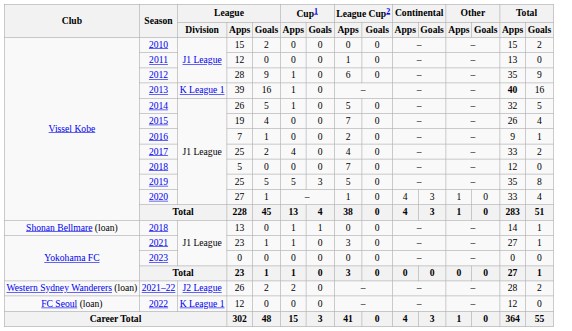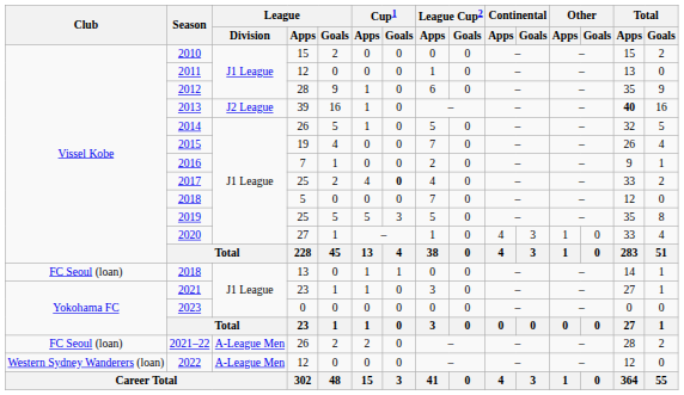2013 | League / Division: K League 1 -> J2 League
2017 | Cup1 / Goals: normal -> bold
2018 / 13 | Club: Shonan Bellmare (loan) -> FC Seoul (loan)
2021–22 | Club: Western Sydney Wanderers (loan) -> FC Seoul (loan)
2021–22 | League / Division: J2 League -> A-League Men
2022 | Club: FC Seoul (loan) -> Western Sydney Wanderers (loan)
2022 | League / Division: K League 1 -> A-League Men
